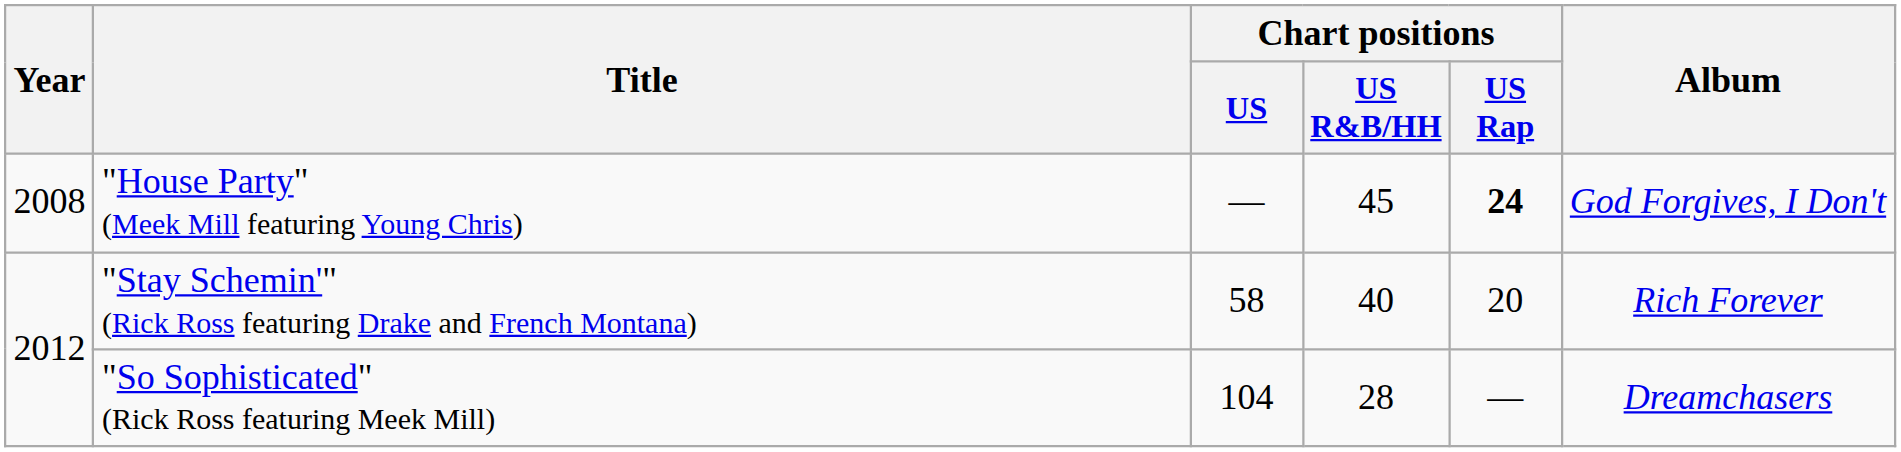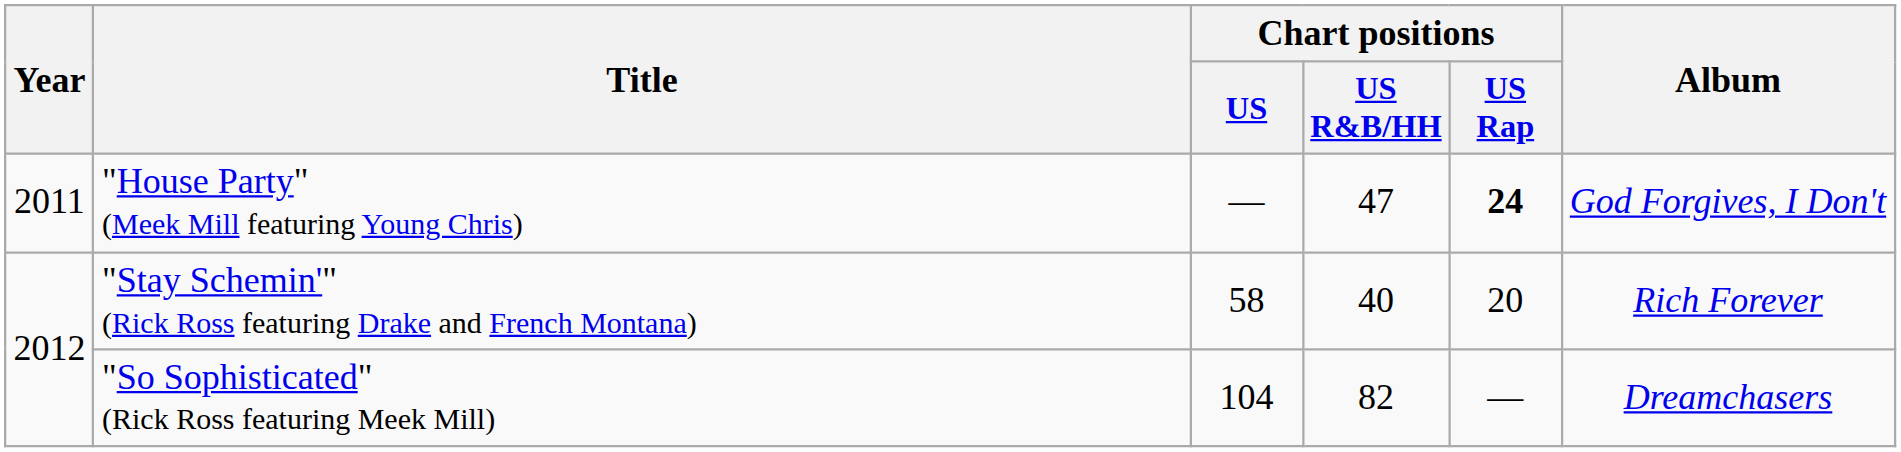"House Party" (Meek Mill featuring Young Chris) | Year: 2008 -> 2011
"House Party" (Meek Mill featuring Young Chris) | Chart positions / US R&B/HH: 45 -> 47
"So Sophisticated" (Rick Ross featuring Meek Mill) | Chart positions / US R&B/HH: 28 -> 82
